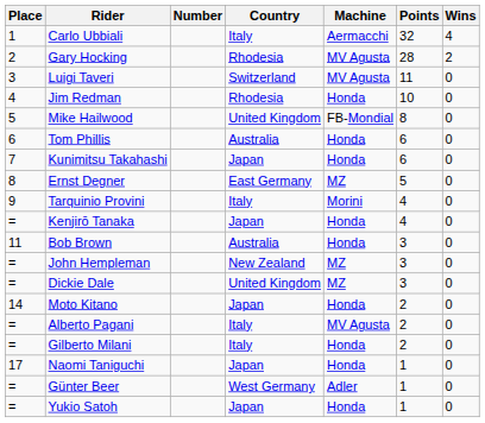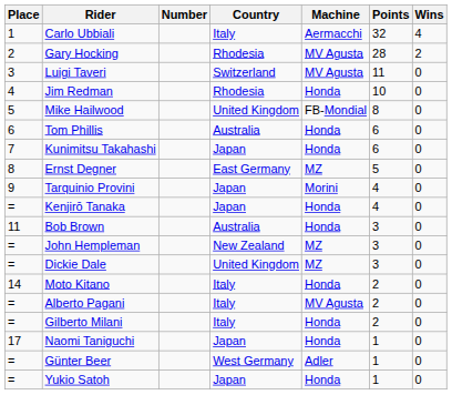Tarquinio Provini | Country: Italy -> Japan
Moto Kitano | Country: Japan -> Italy
